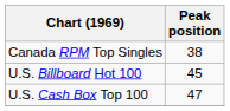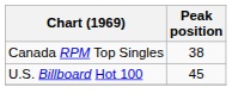- row: U.S. Cash Box Top 100 | 47
